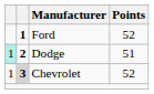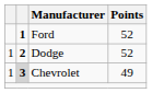Dodge | column 1: paleturquoise background -> no background
Dodge | Points: 51 -> 52
Chevrolet | Points: 52 -> 49
